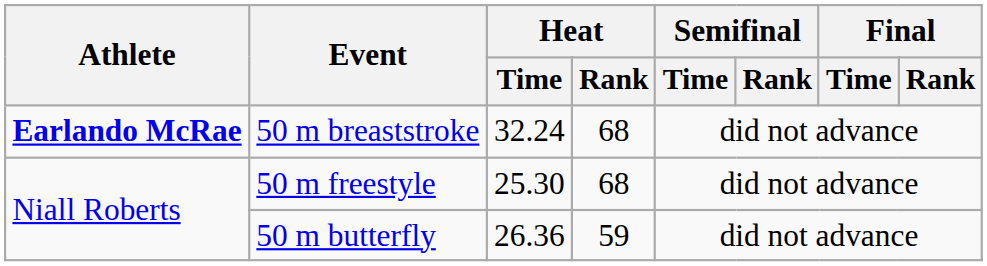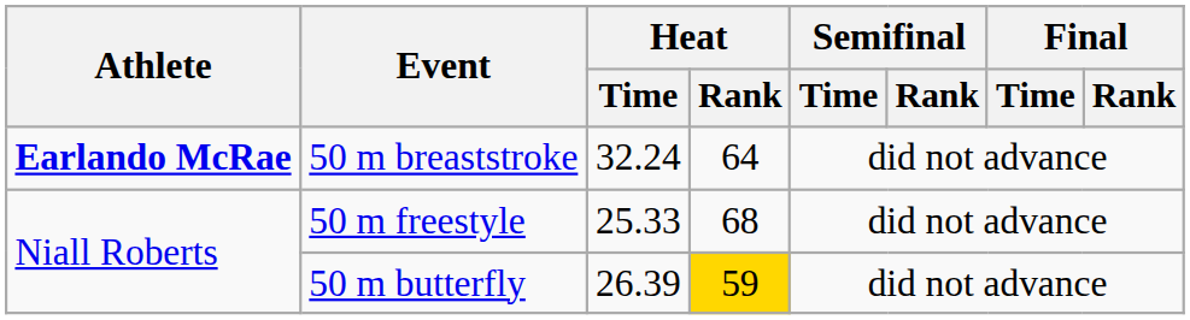50 m breaststroke | Heat / Rank: 68 -> 64
50 m freestyle | Heat / Time: 25.30 -> 25.33
50 m butterfly | Heat / Time: 26.36 -> 26.39
50 m butterfly | Heat / Rank: no background -> gold background
